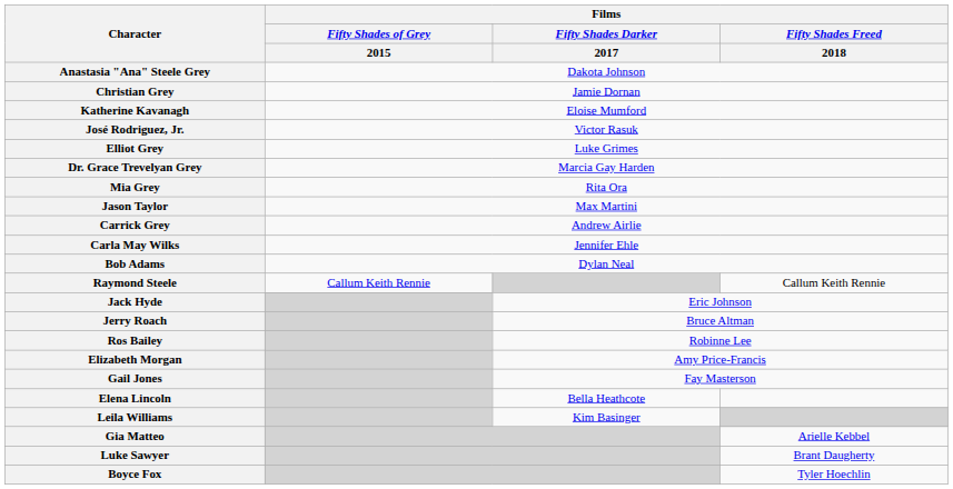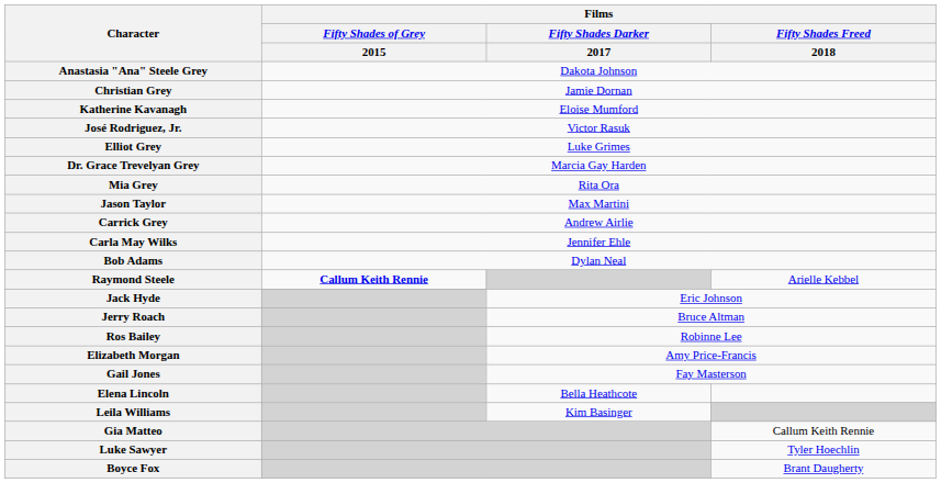Raymond Steele | Films / Fifty Shades of Grey / 2015: normal -> bold
Raymond Steele | Films / Fifty Shades Freed / 2018: Callum Keith Rennie -> Arielle Kebbel
Gia Matteo | Films / Fifty Shades Freed / 2018: Arielle Kebbel -> Callum Keith Rennie
Luke Sawyer | Films / Fifty Shades Freed / 2018: Brant Daugherty -> Tyler Hoechlin
Boyce Fox | Films / Fifty Shades Freed / 2018: Tyler Hoechlin -> Brant Daugherty
